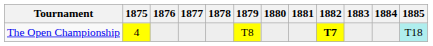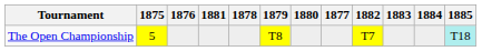columns swapped: 1877 <-> 1881
The Open Championship | 1875: 4 -> 5
The Open Championship | 1882: bold -> normal
